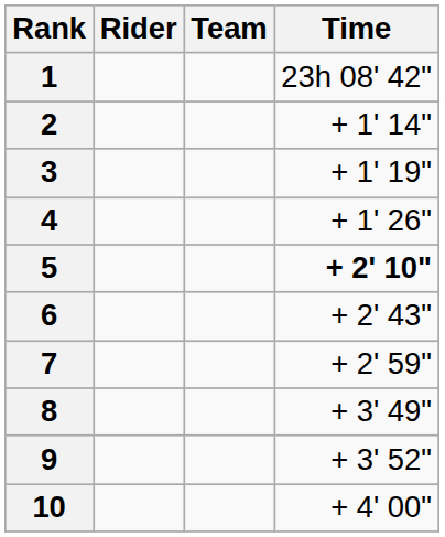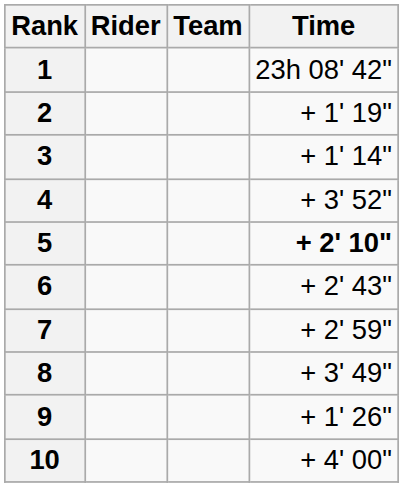2 | Time: + 1' 14" -> + 1' 19"
3 | Time: + 1' 19" -> + 1' 14"
4 | Time: + 1' 26" -> + 3' 52"
9 | Time: + 3' 52" -> + 1' 26"
